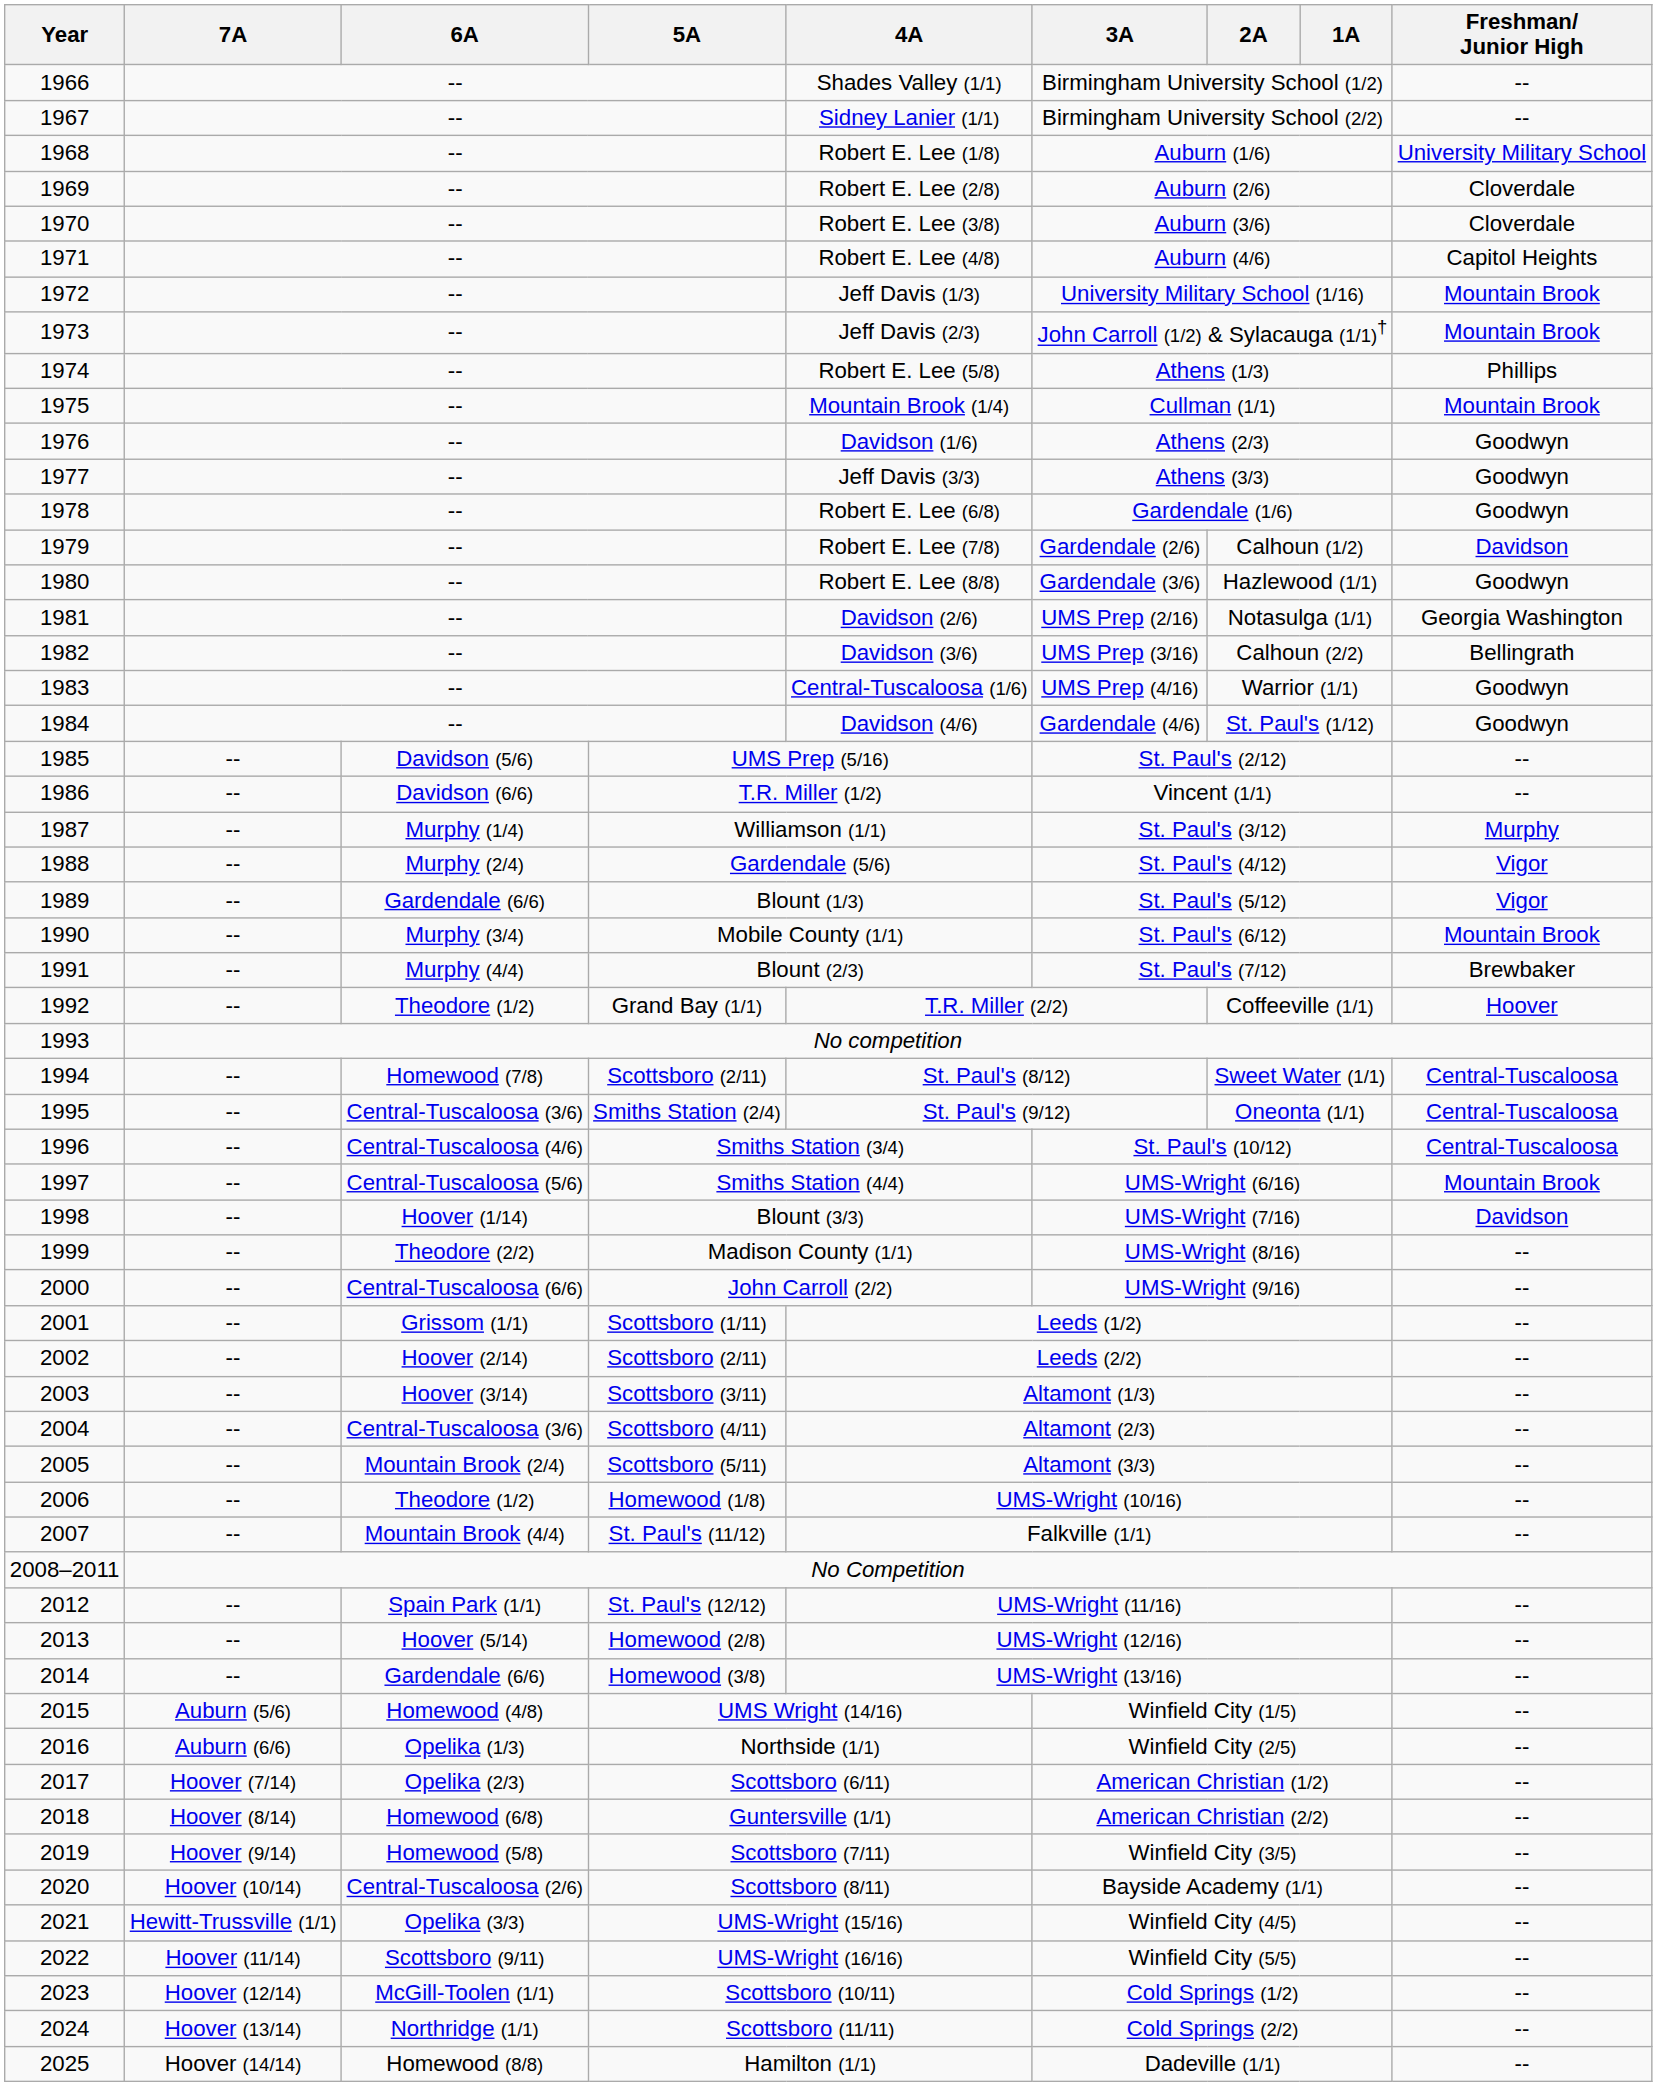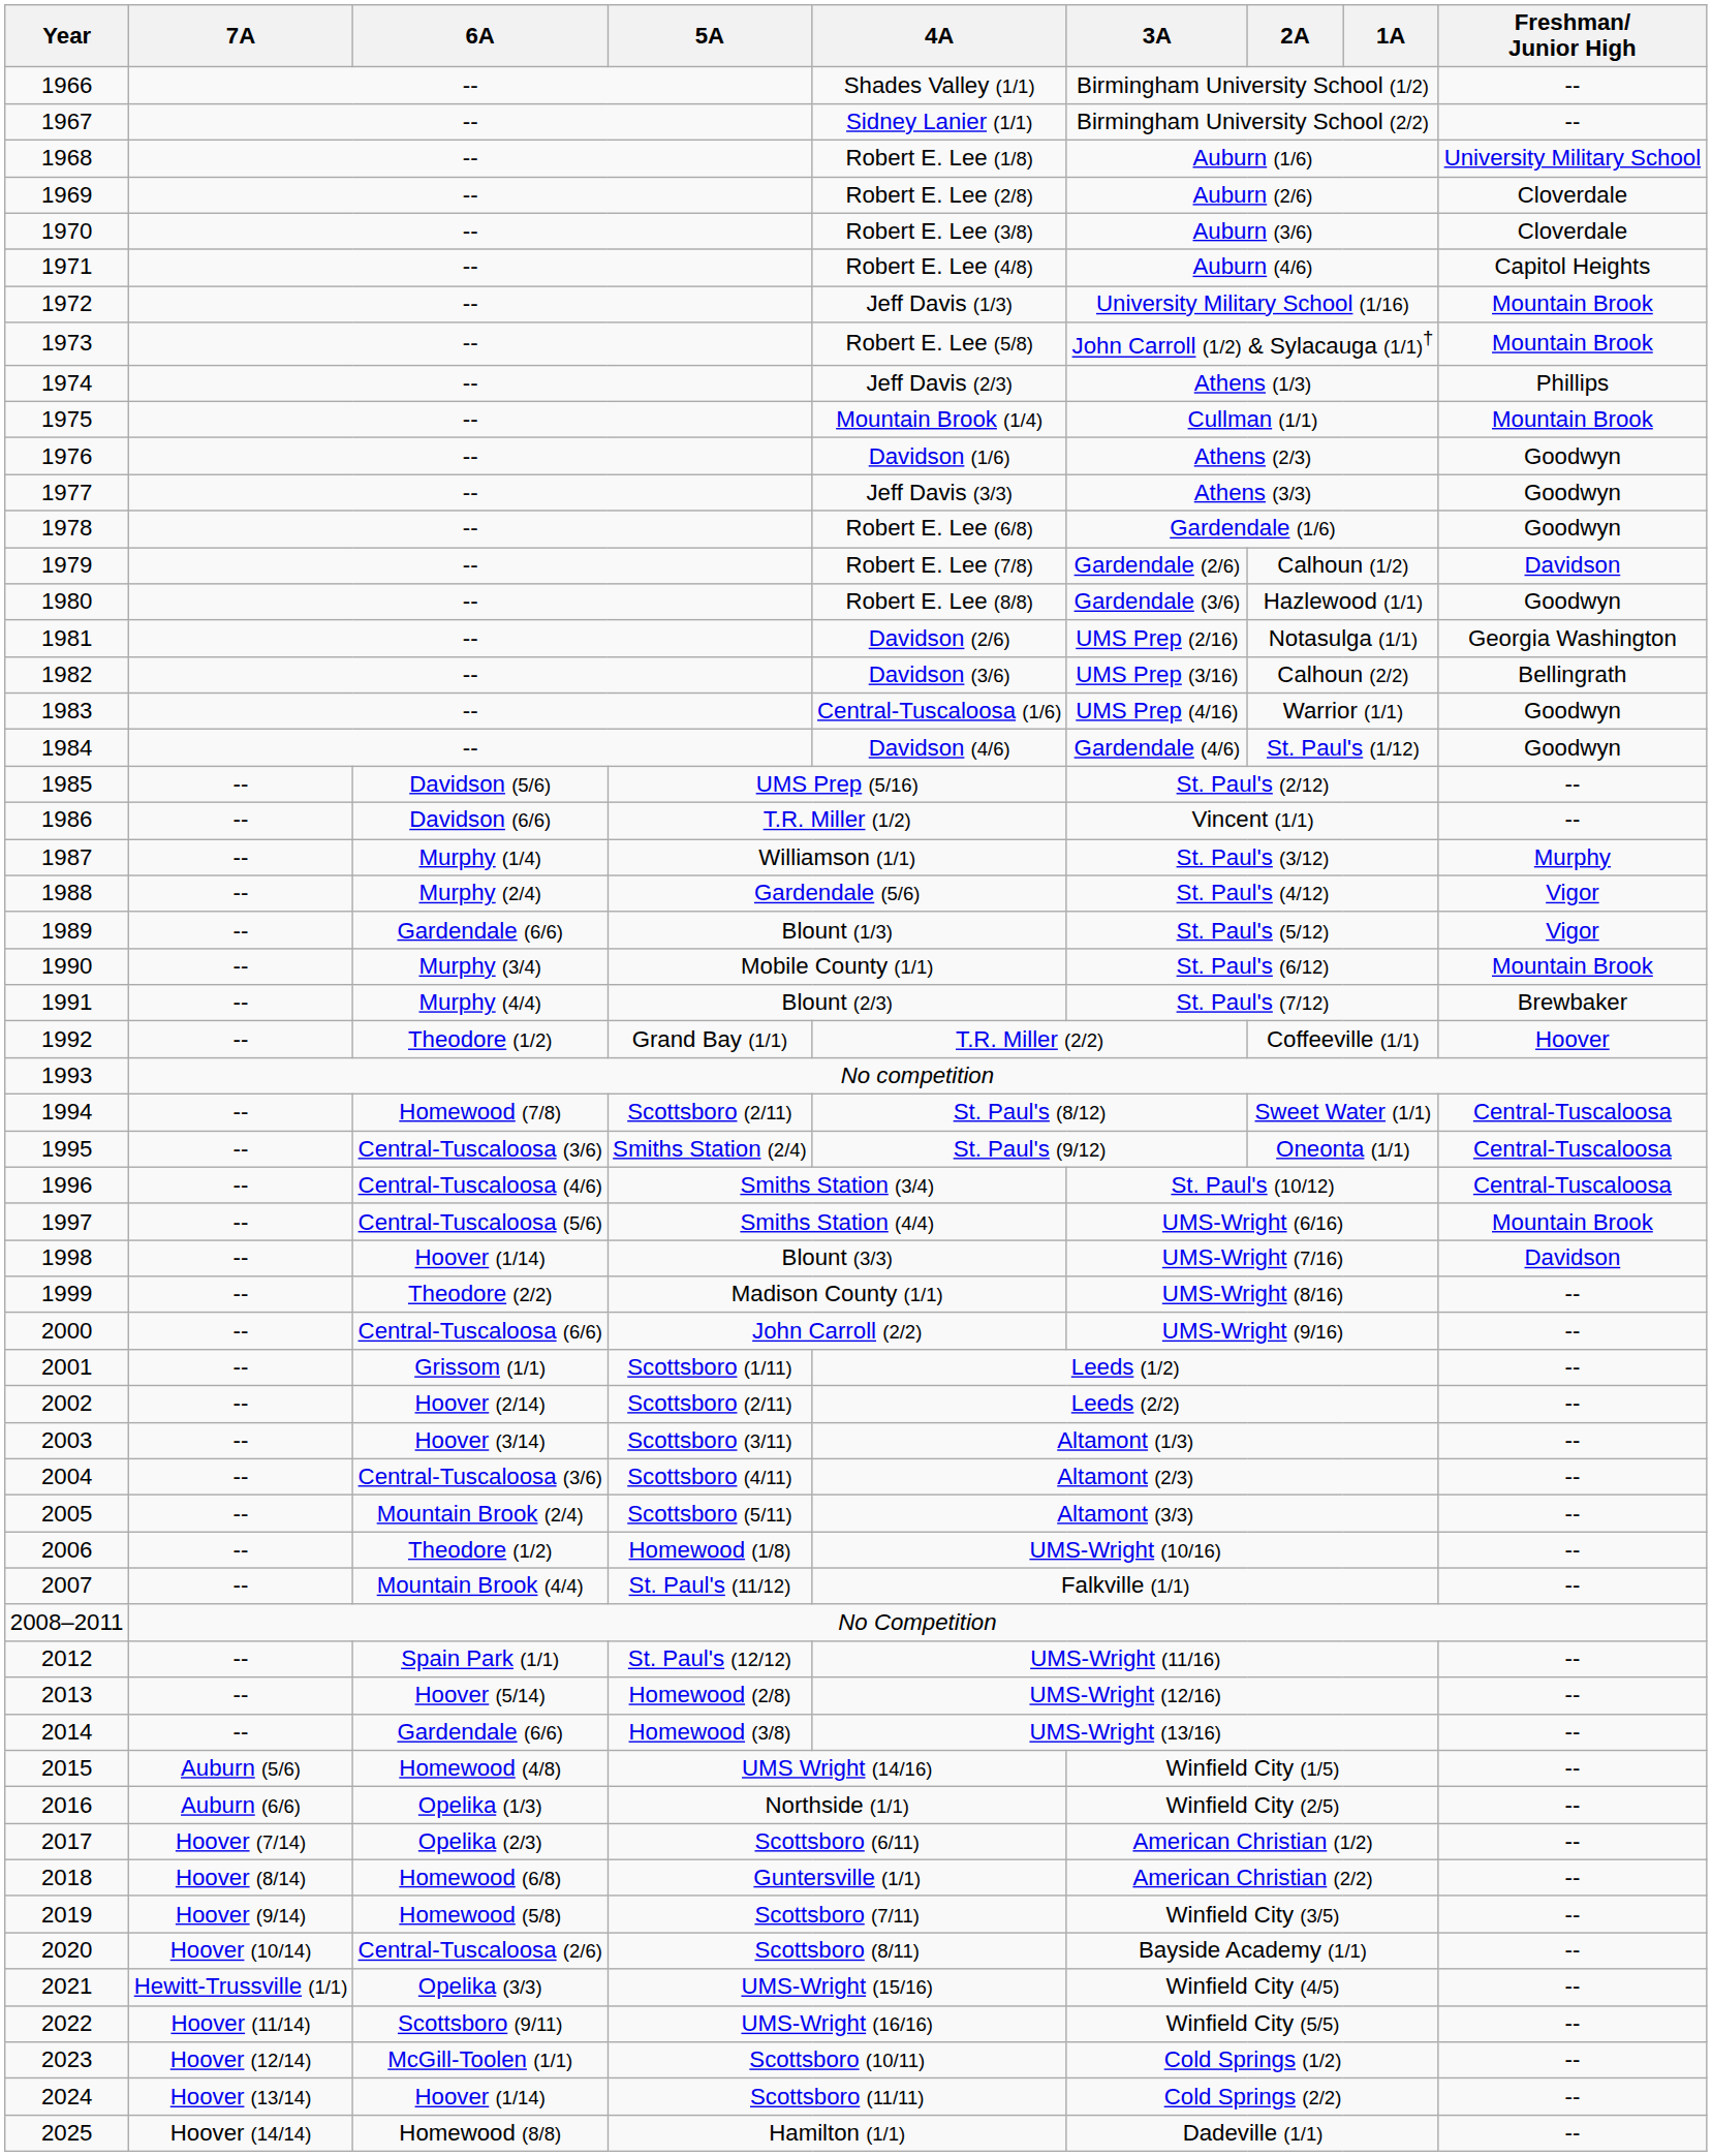1973 | 4A: Jeff Davis (2/3) -> Robert E. Lee (5/8)
1974 | 4A: Robert E. Lee (5/8) -> Jeff Davis (2/3)
2024 | 6A: Northridge (1/1) -> Hoover (1/14)
